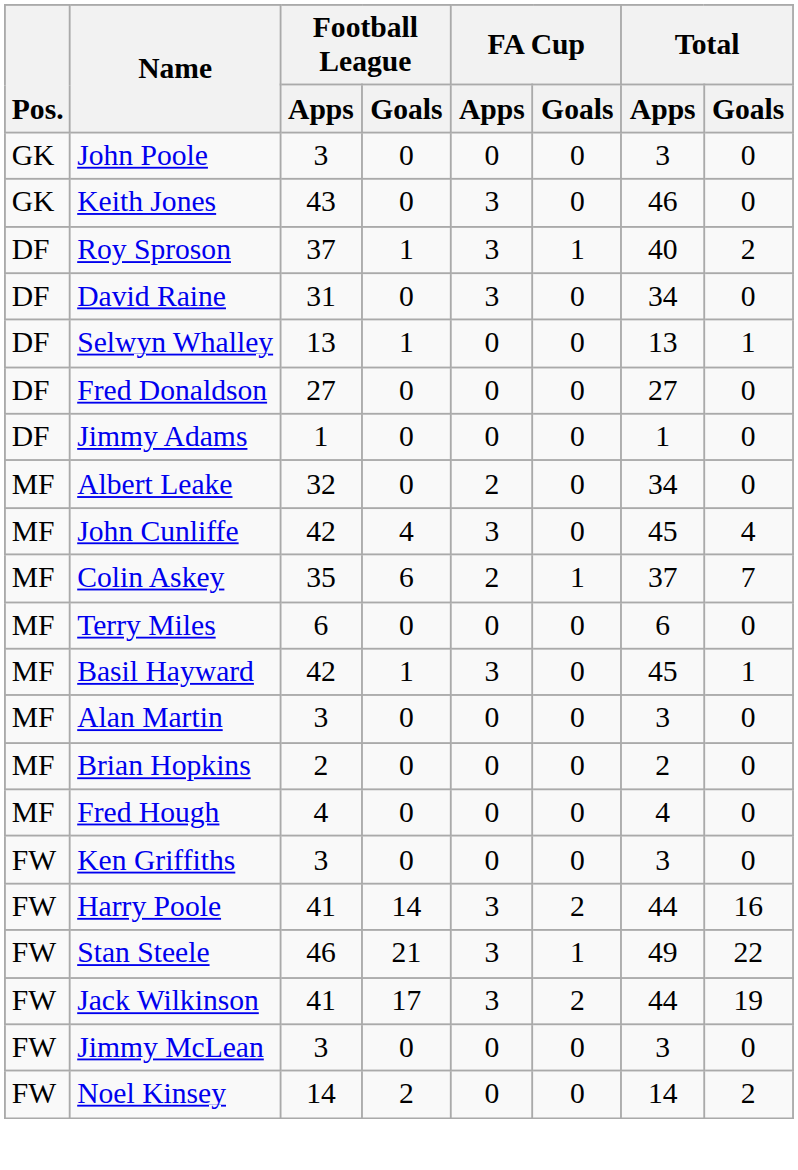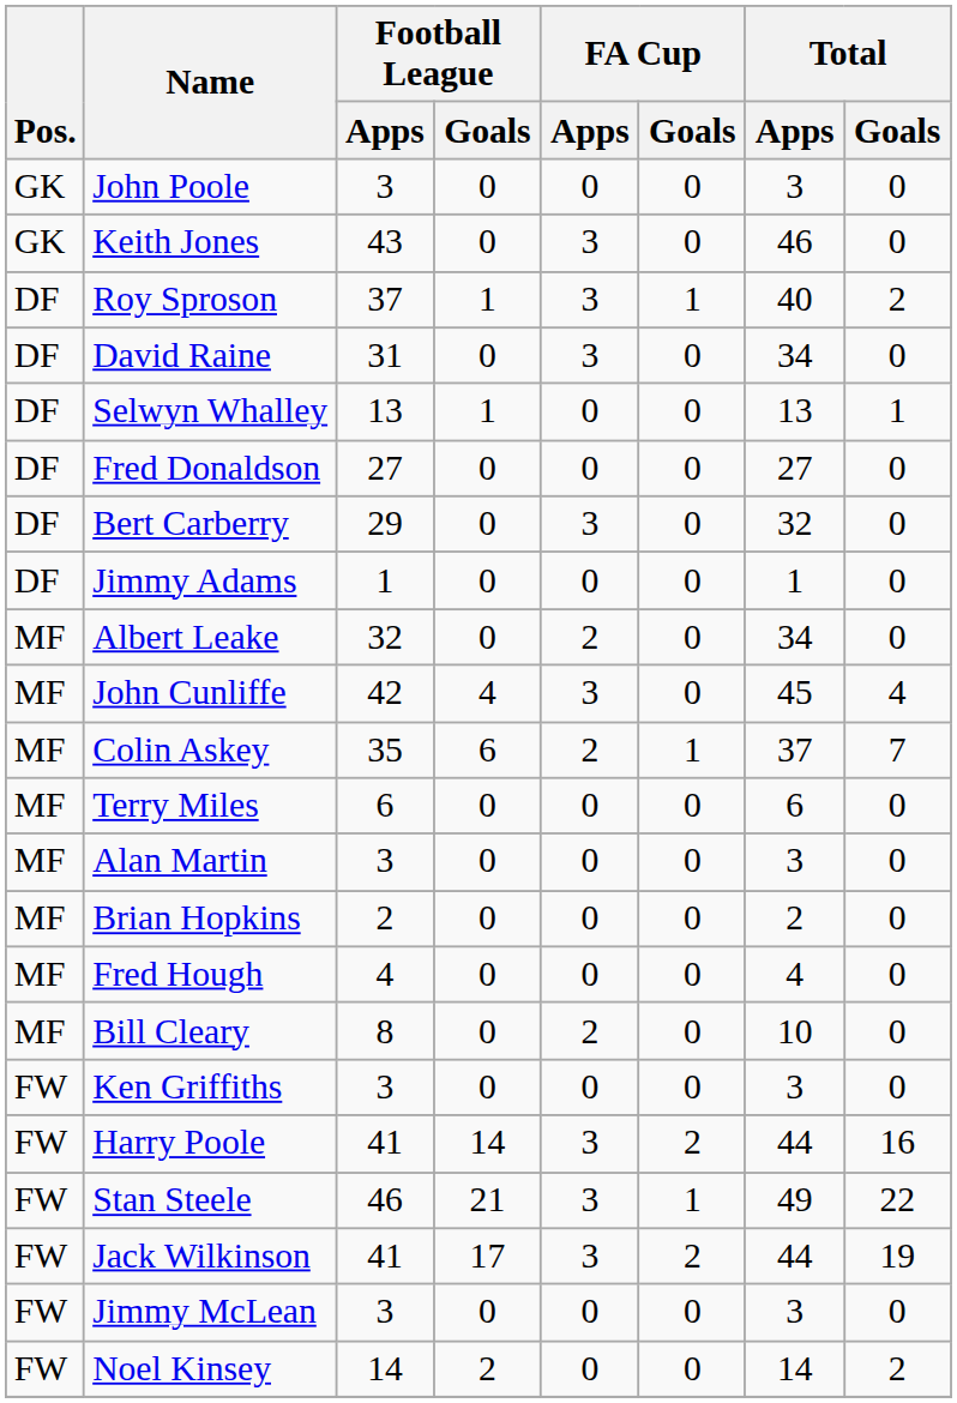+ row: DF | Bert Carberry | 29 | 0 | 3 | 0 | 32 | 0
- row: MF | Basil Hayward | 42 | 1 | 3 | 0 | 45 | 1
+ row: MF | Bill Cleary | 8 | 0 | 2 | 0 | 10 | 0
